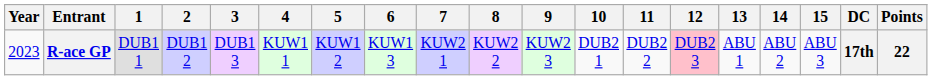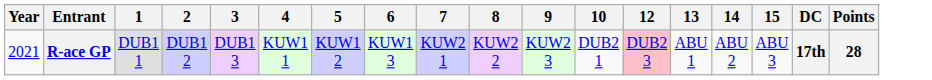- column: 11 | DUB2 2
R-ace GP | Year: 2023 -> 2021
R-ace GP | Points: 22 -> 28
